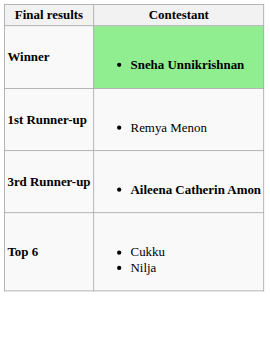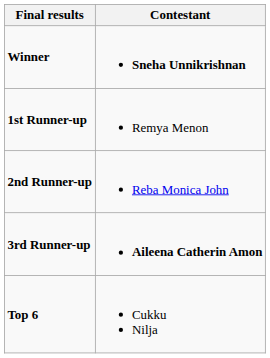Winner | Contestant: lightgreen background -> no background
+ row: 2nd Runner-up | Reba Monica John
